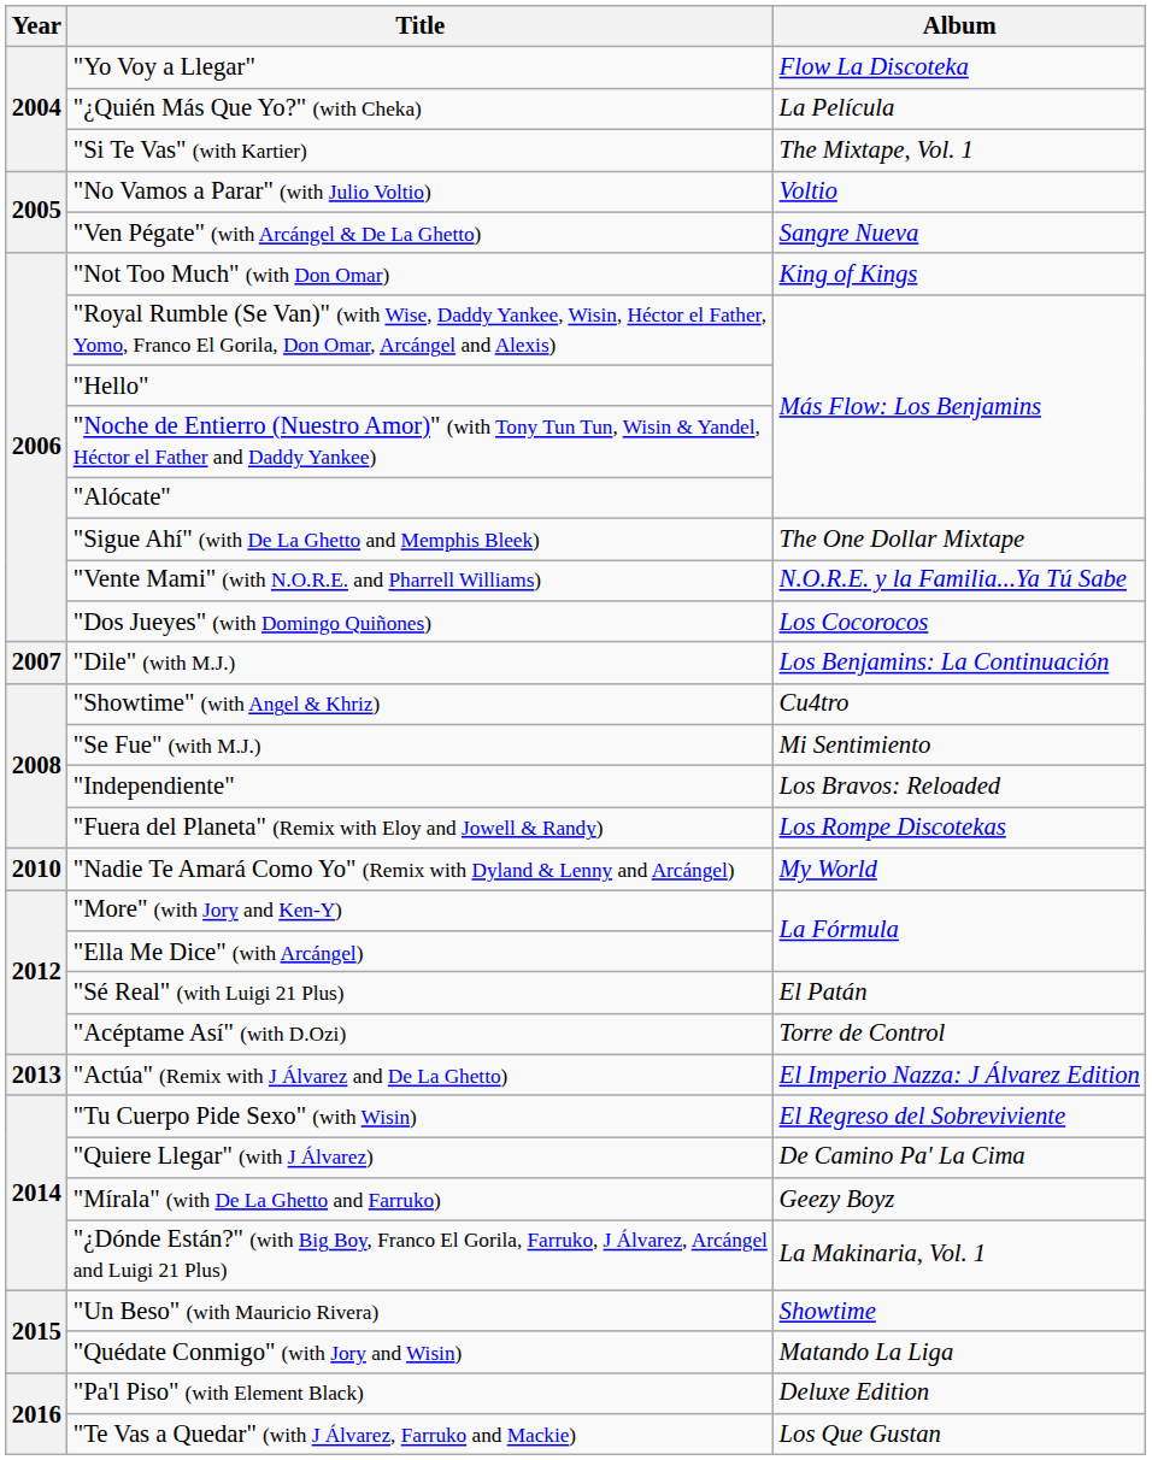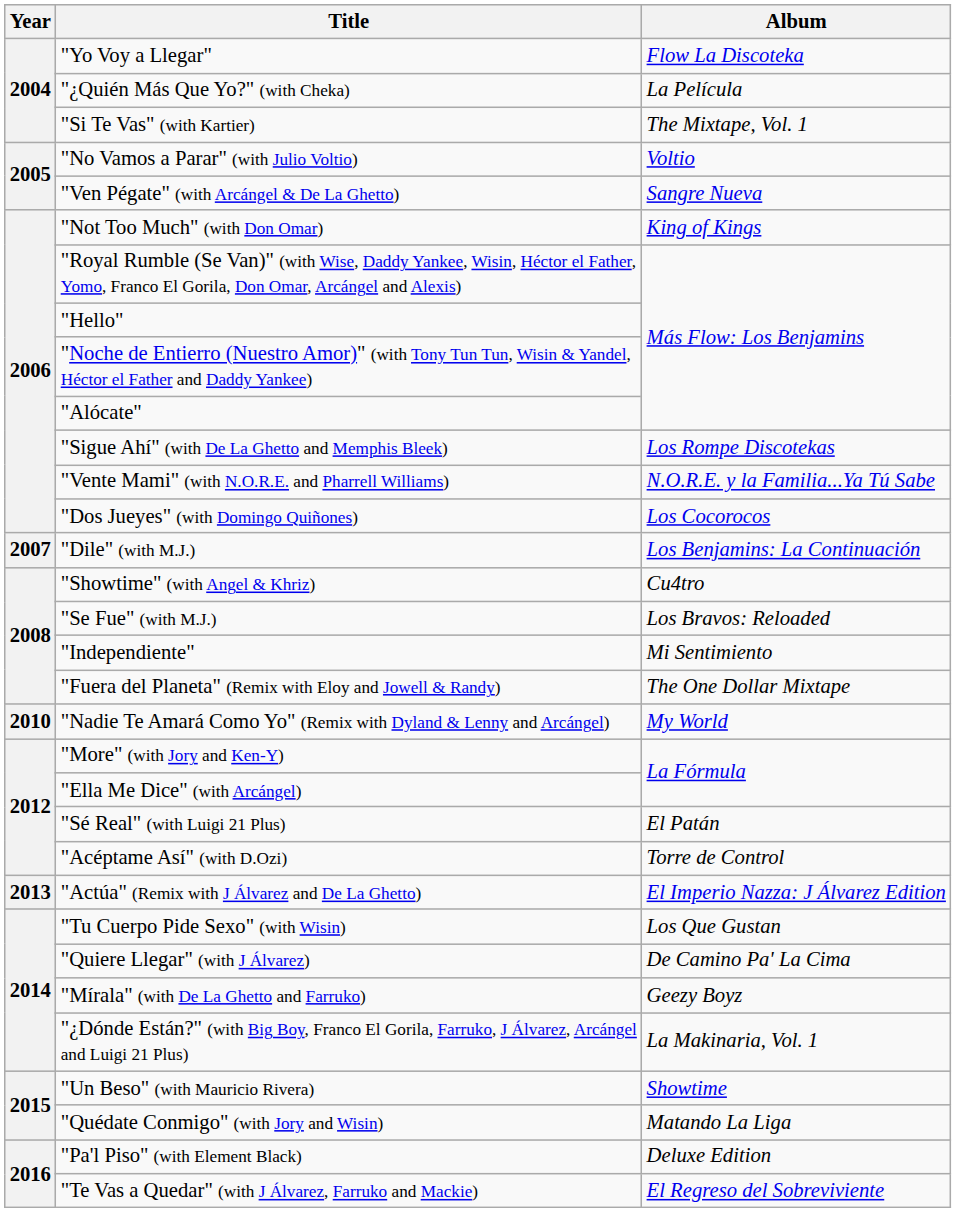"Sigue Ahí" (with De La Ghetto and Memphis Bleek) | Album: The One Dollar Mixtape -> Los Rompe Discotekas
"Se Fue" (with M.J.) | Album: Mi Sentimiento -> Los Bravos: Reloaded
"Independiente" | Album: Los Bravos: Reloaded -> Mi Sentimiento
"Fuera del Planeta" (Remix with Eloy and Jowell & Randy) | Album: Los Rompe Discotekas -> The One Dollar Mixtape
"Tu Cuerpo Pide Sexo" (with Wisin) | Album: El Regreso del Sobreviviente -> Los Que Gustan
"Te Vas a Quedar" (with J Álvarez, Farruko and Mackie) | Album: Los Que Gustan -> El Regreso del Sobreviviente
